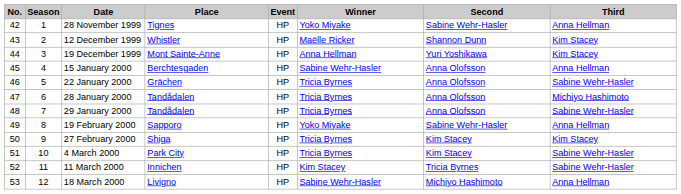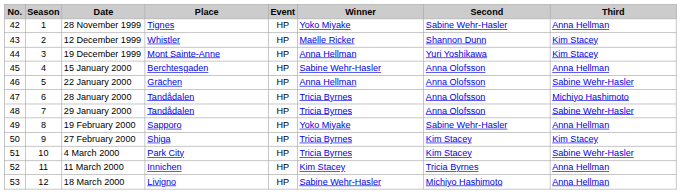22 January 2000 | Winner: Tricia Byrnes -> Anna Hellman
11 March 2000 | Third: Sabine Wehr-Hasler -> Anna Hellman
